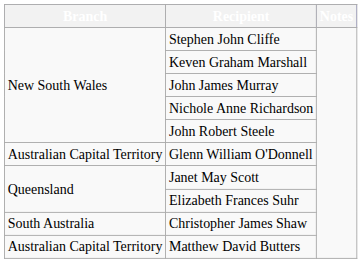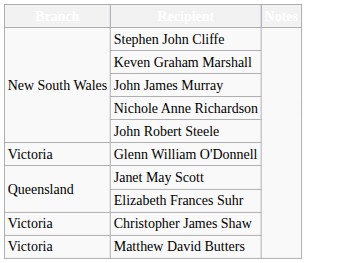Glenn William O'Donnell | Branch: Australian Capital Territory -> Victoria
Christopher James Shaw | Branch: South Australia -> Victoria
Matthew David Butters | Branch: Australian Capital Territory -> Victoria
